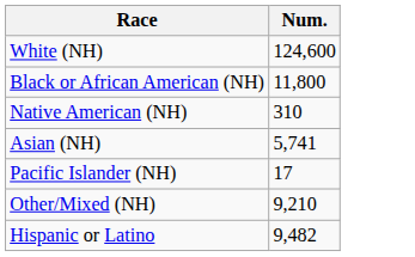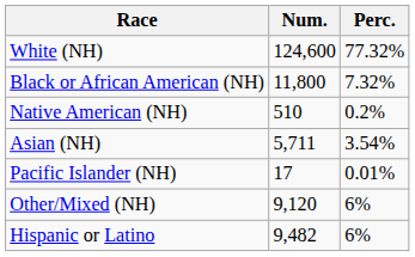+ column: Perc. | 77.32% | 7.32% | 0.2% | 3.54% | 0.01% | 6% | 6%
Native American (NH) | Num.: 310 -> 510
Asian (NH) | Num.: 5,741 -> 5,711
Other/Mixed (NH) | Num.: 9,210 -> 9,120
